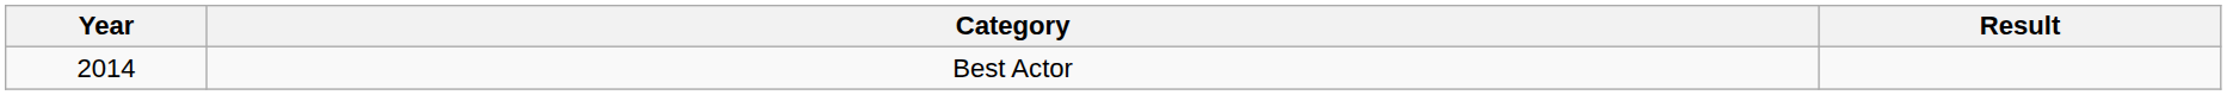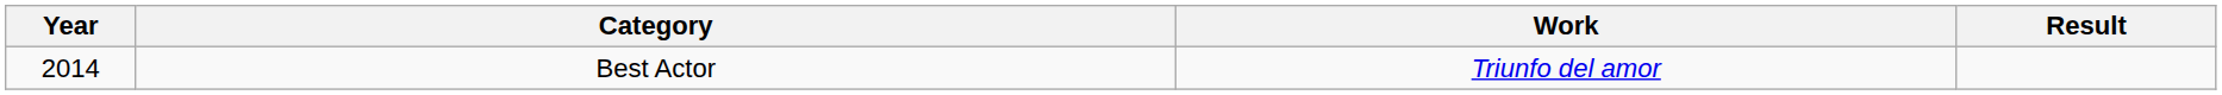+ column: Work | Triunfo del amor
